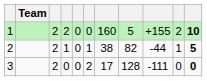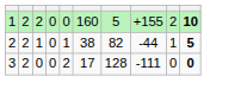- column: Team
